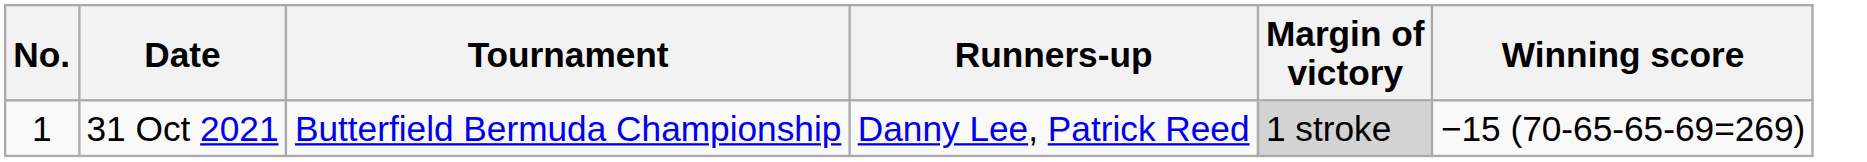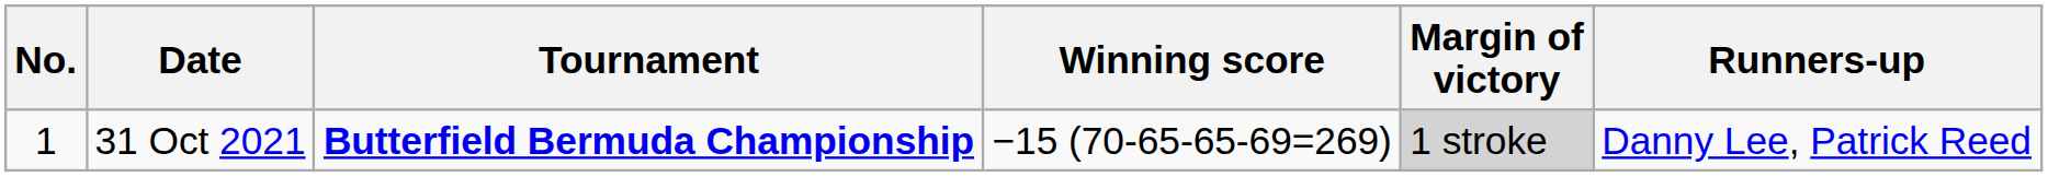columns swapped: Winning score <-> Runners-up
31 Oct 2021 | Tournament: normal -> bold
